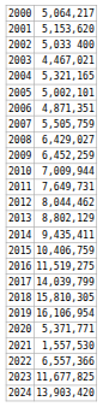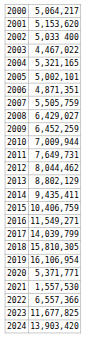2003 | column 2: 4,467,021 -> 4,467,022
2016 | column 2: 11,519,275 -> 11,549,271
